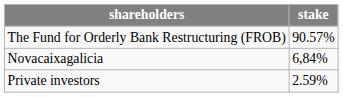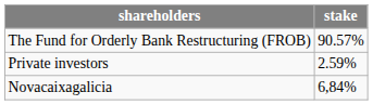rows swapped: Novacaixagalicia <-> Private investors
